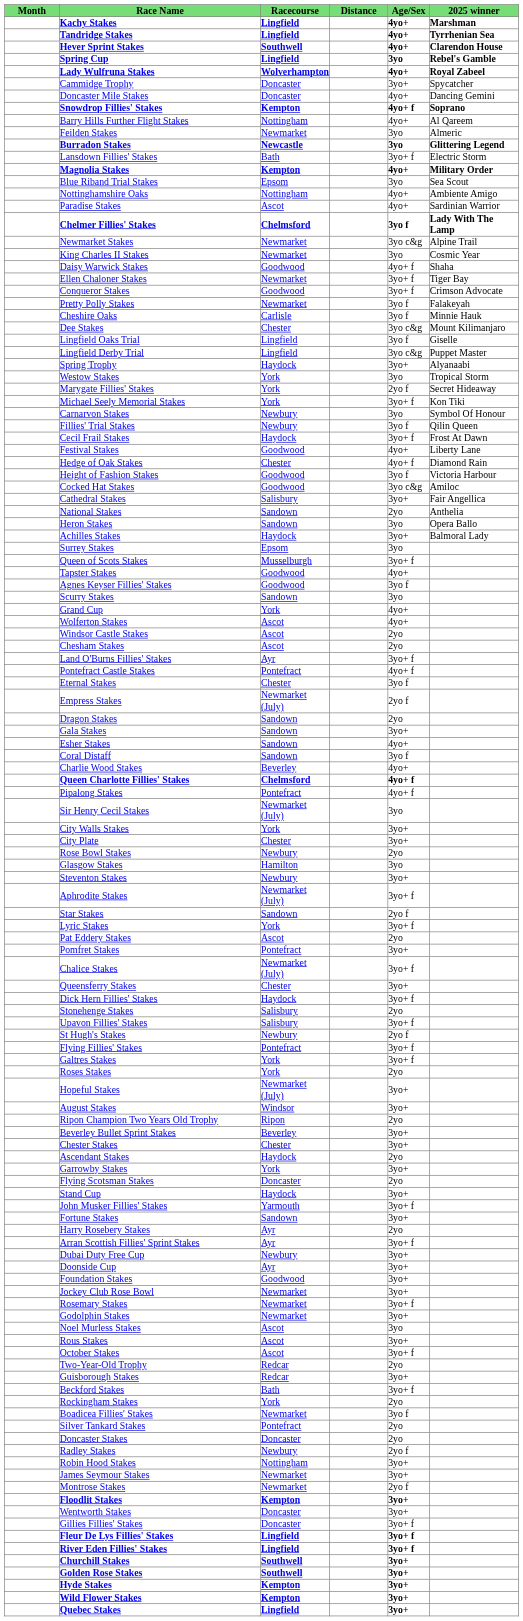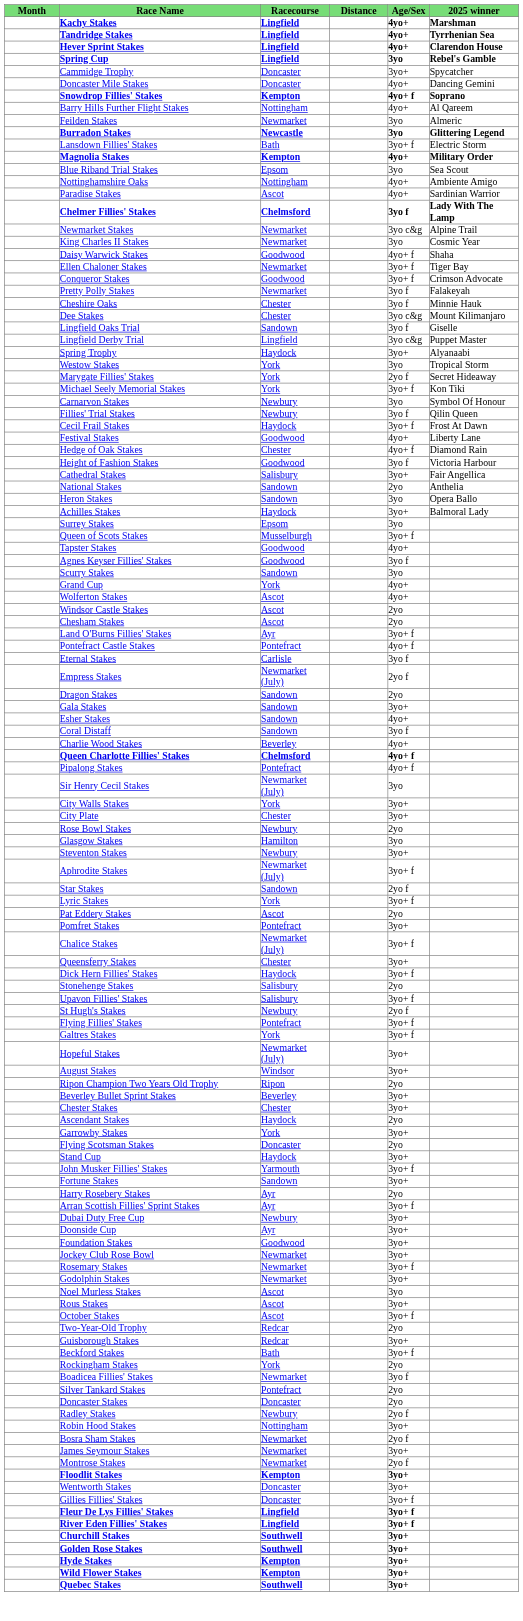Hever Sprint Stakes | Racecourse: Southwell -> Lingfield
- row: Lady Wulfruna Stakes | Wolverhampton | 4yo+ | Royal Zabeel
Cheshire Oaks | Racecourse: Carlisle -> Chester
Lingfield Oaks Trial | Racecourse: Lingfield -> Sandown
- row: Cocked Hat Stakes | Goodwood | 3yo c&g | Amiloc
Eternal Stakes | Racecourse: Chester -> Carlisle
- row: Roses Stakes | York | 2yo
+ row: Bosra Sham Stakes | Newmarket | 2yo f
Quebec Stakes | Racecourse: Lingfield -> Southwell
